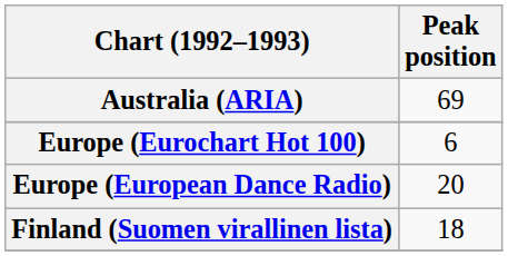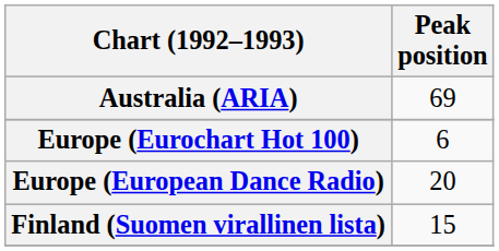Finland (Suomen virallinen lista) | Peak position: 18 -> 15
